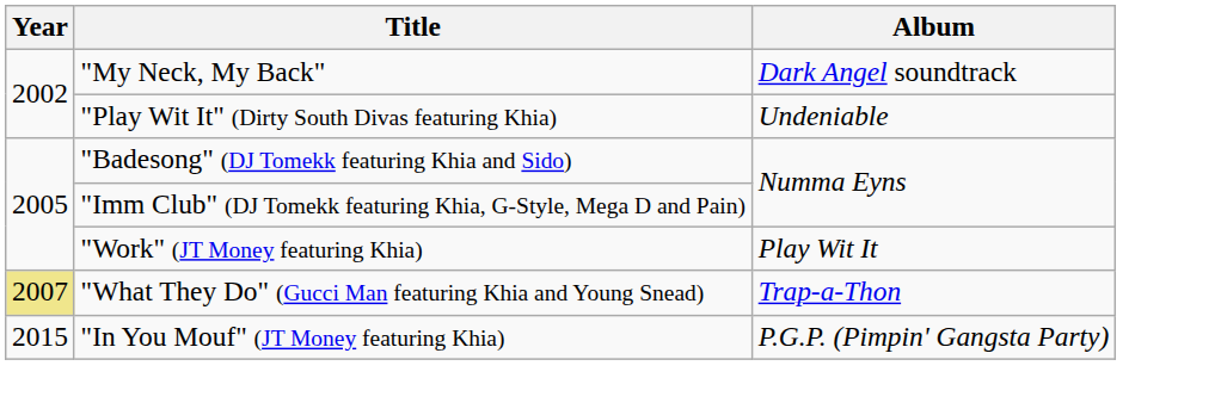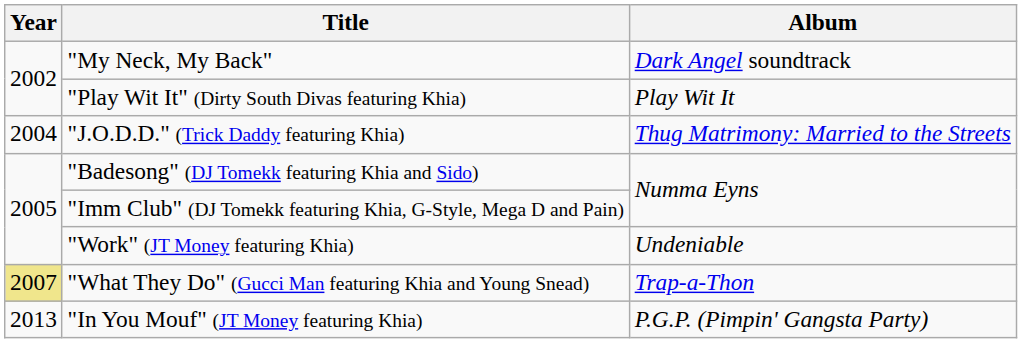"Play Wit It" (Dirty South Divas featuring Khia) | Album: Undeniable -> Play Wit It
+ row: 2004 | "J.O.D.D." (Trick Daddy featuring Khia) | Thug Matrimony: Married to the Streets
"Work" (JT Money featuring Khia) | Album: Play Wit It -> Undeniable
"In You Mouf" (JT Money featuring Khia) | Year: 2015 -> 2013
